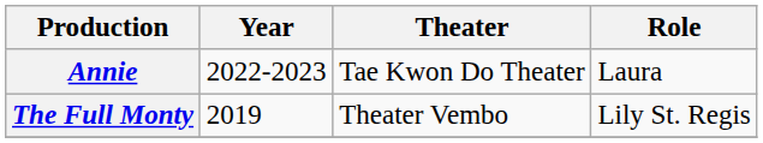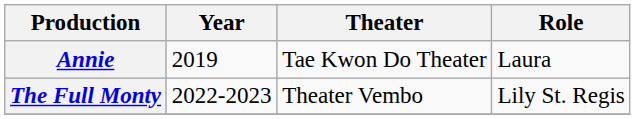Annie | Year: 2022-2023 -> 2019
The Full Monty | Year: 2019 -> 2022-2023
